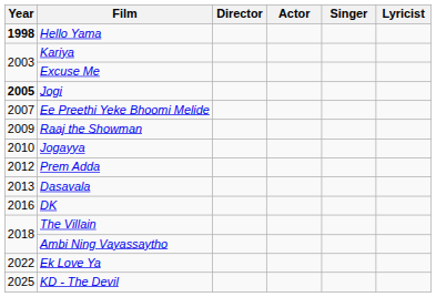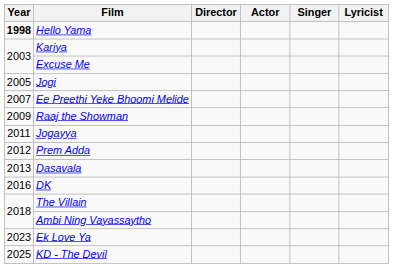Jogi | Year: bold -> normal
Jogayya | Year: 2010 -> 2011
Ek Love Ya | Year: 2022 -> 2023
